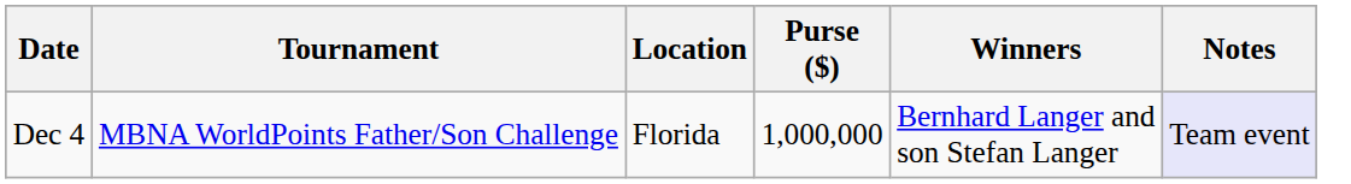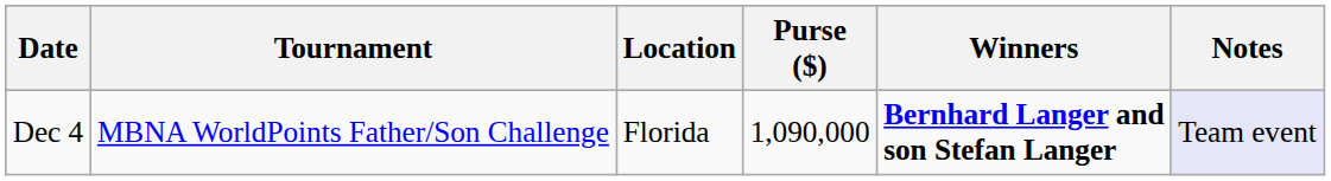Dec 4 | Purse ($): 1,000,000 -> 1,090,000
Dec 4 | Winners: normal -> bold
